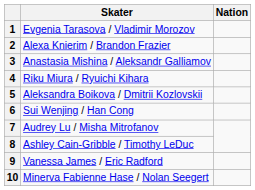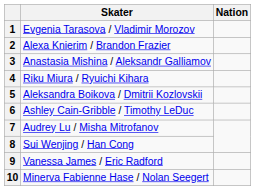6 | Skater: Sui Wenjing / Han Cong -> Ashley Cain-Gribble / Timothy LeDuc
8 | Skater: Ashley Cain-Gribble / Timothy LeDuc -> Sui Wenjing / Han Cong
